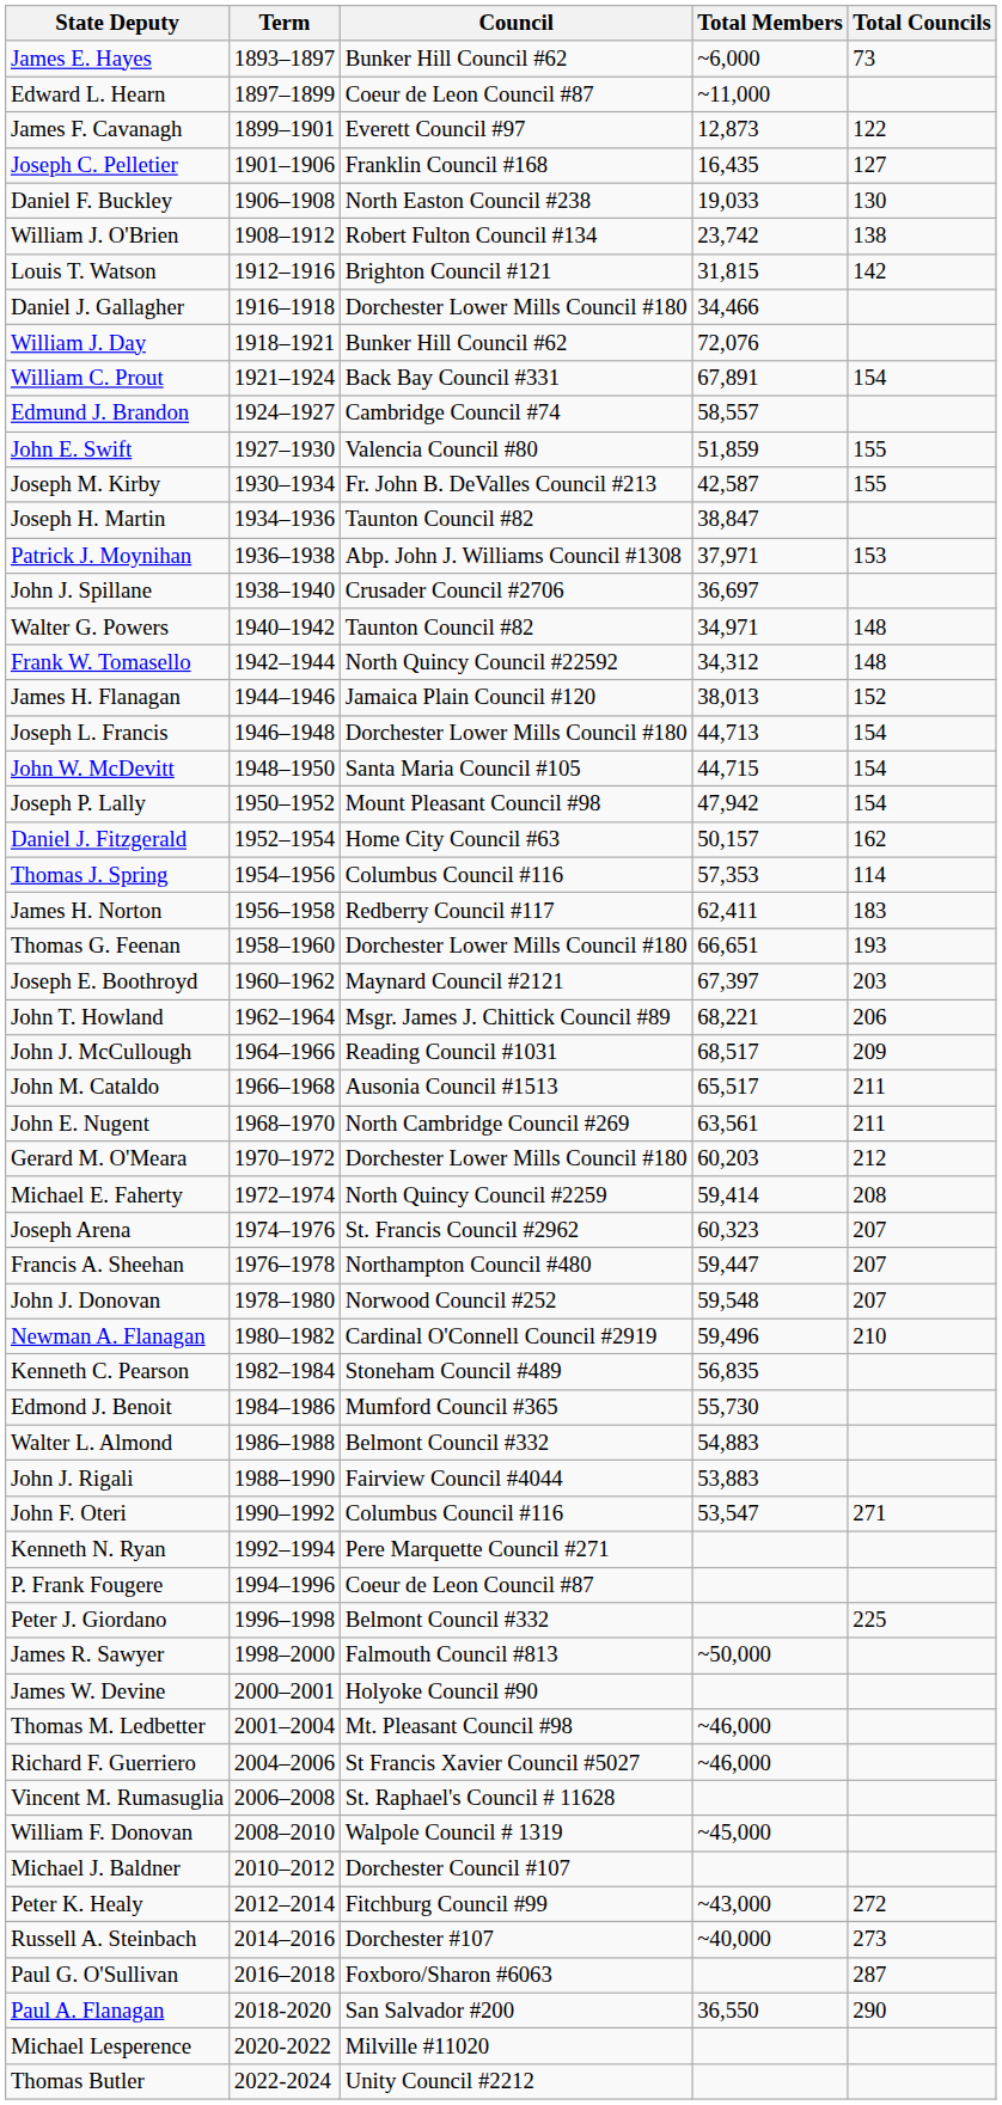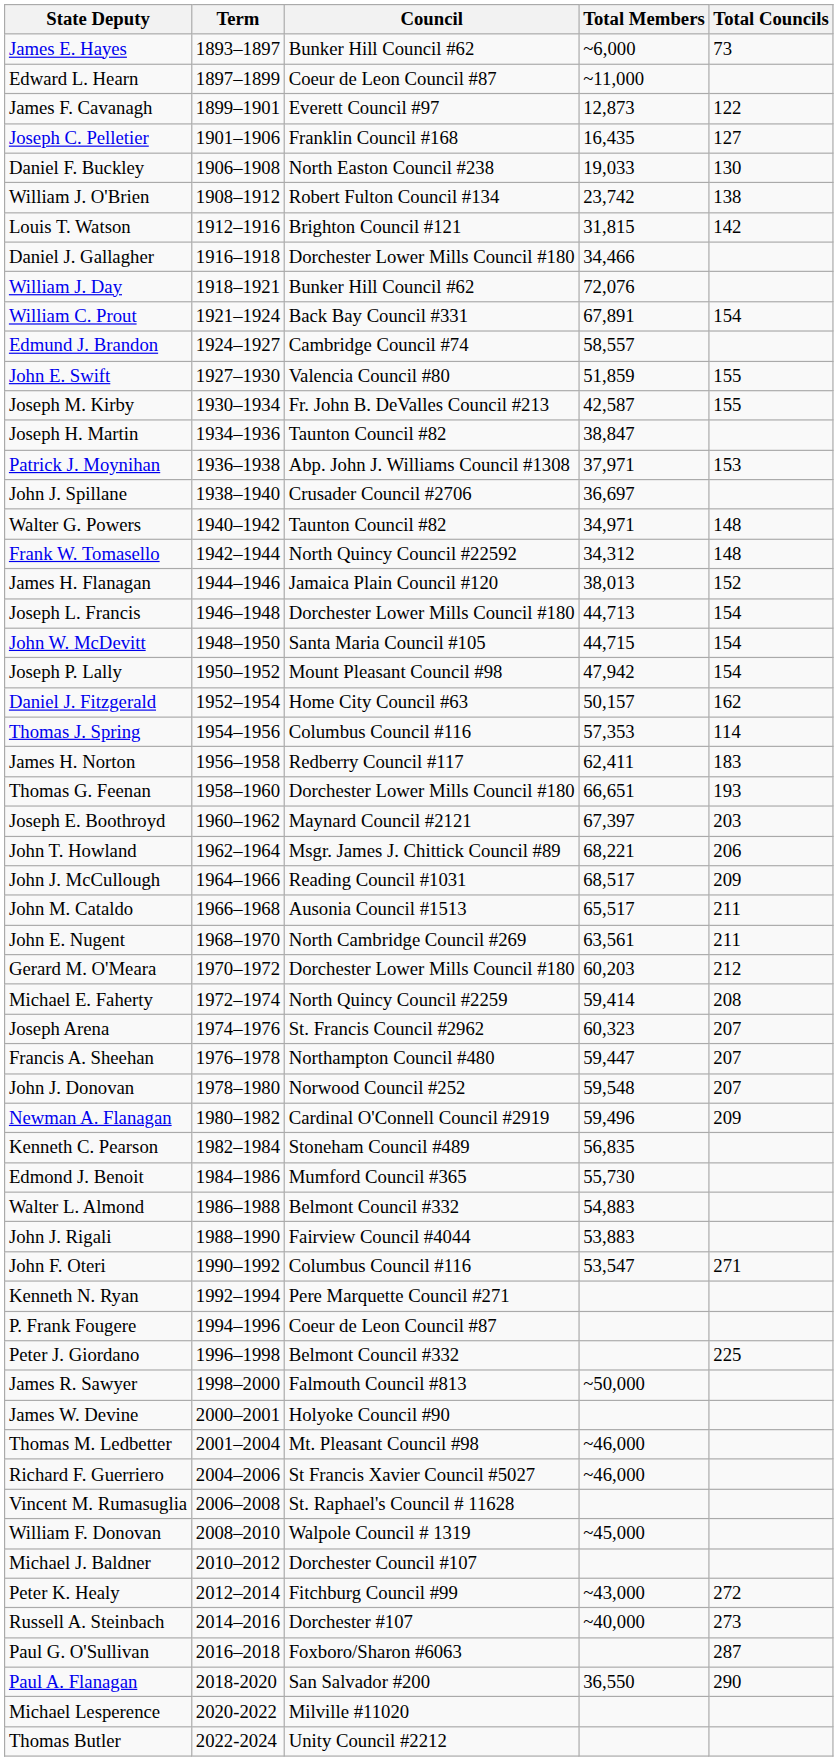Newman A. Flanagan | Total Councils: 210 -> 209
